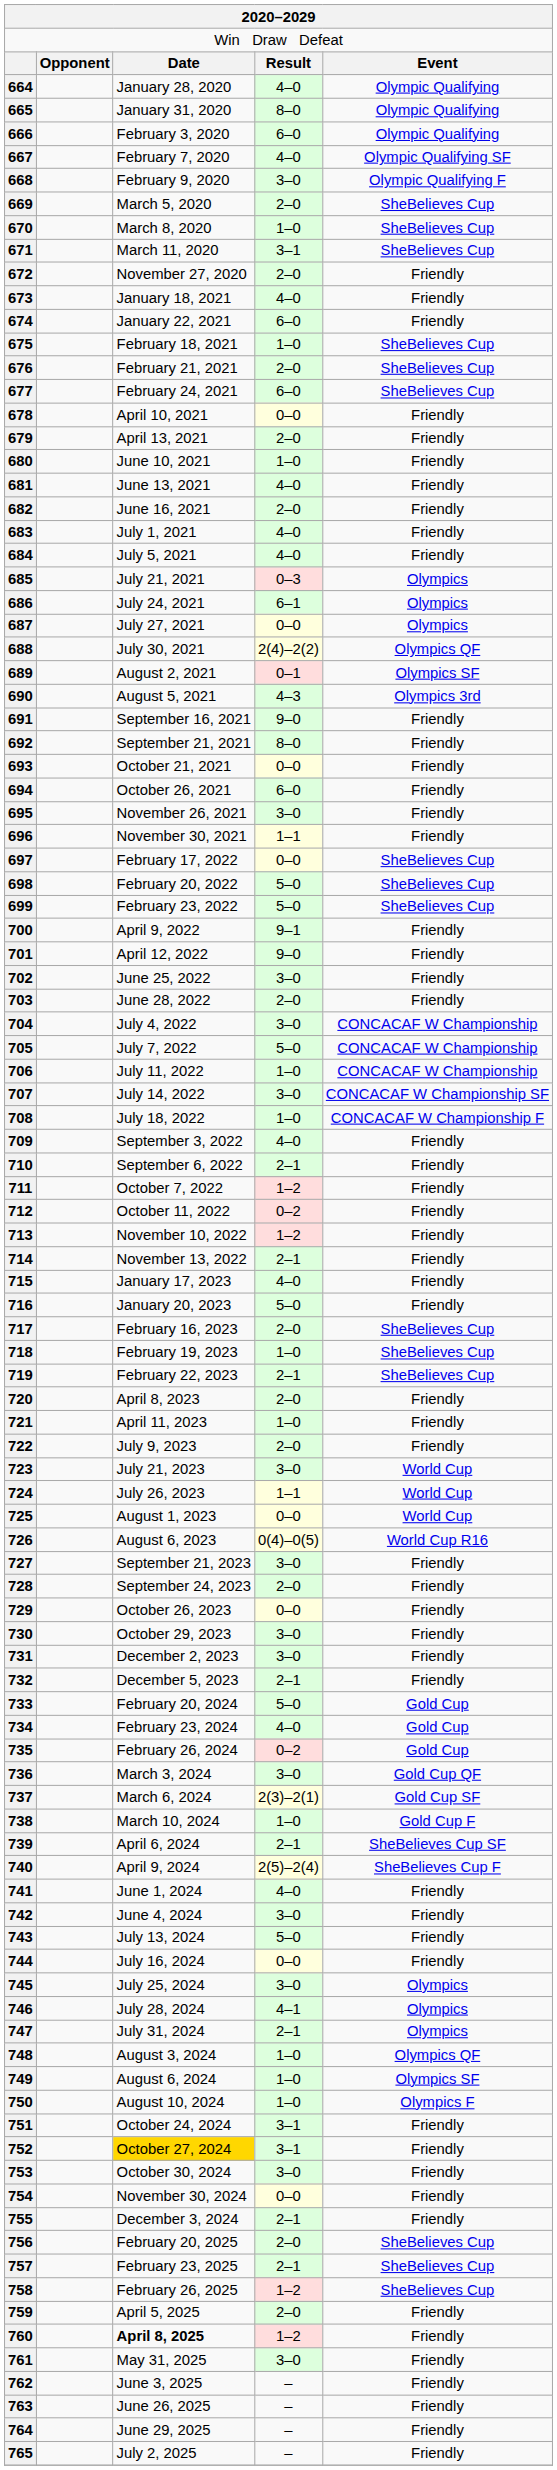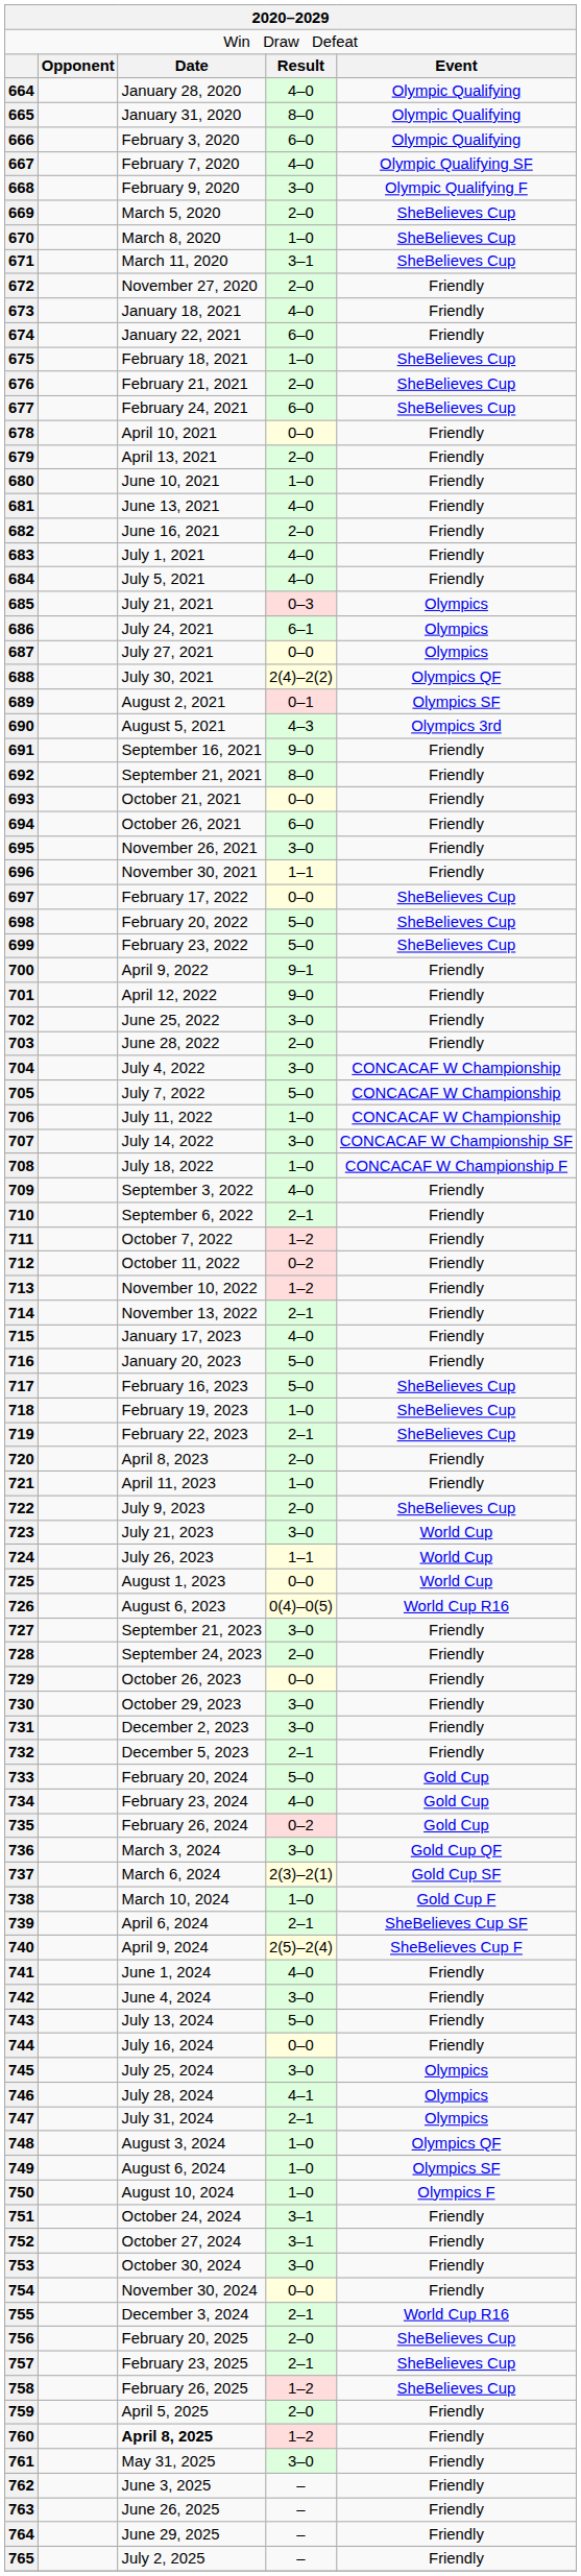717 | column 4: 2–0 -> 5–0
722 | column 5: Friendly -> SheBelieves Cup
752 | column 3: gold background -> no background
755 | column 5: Friendly -> World Cup R16
